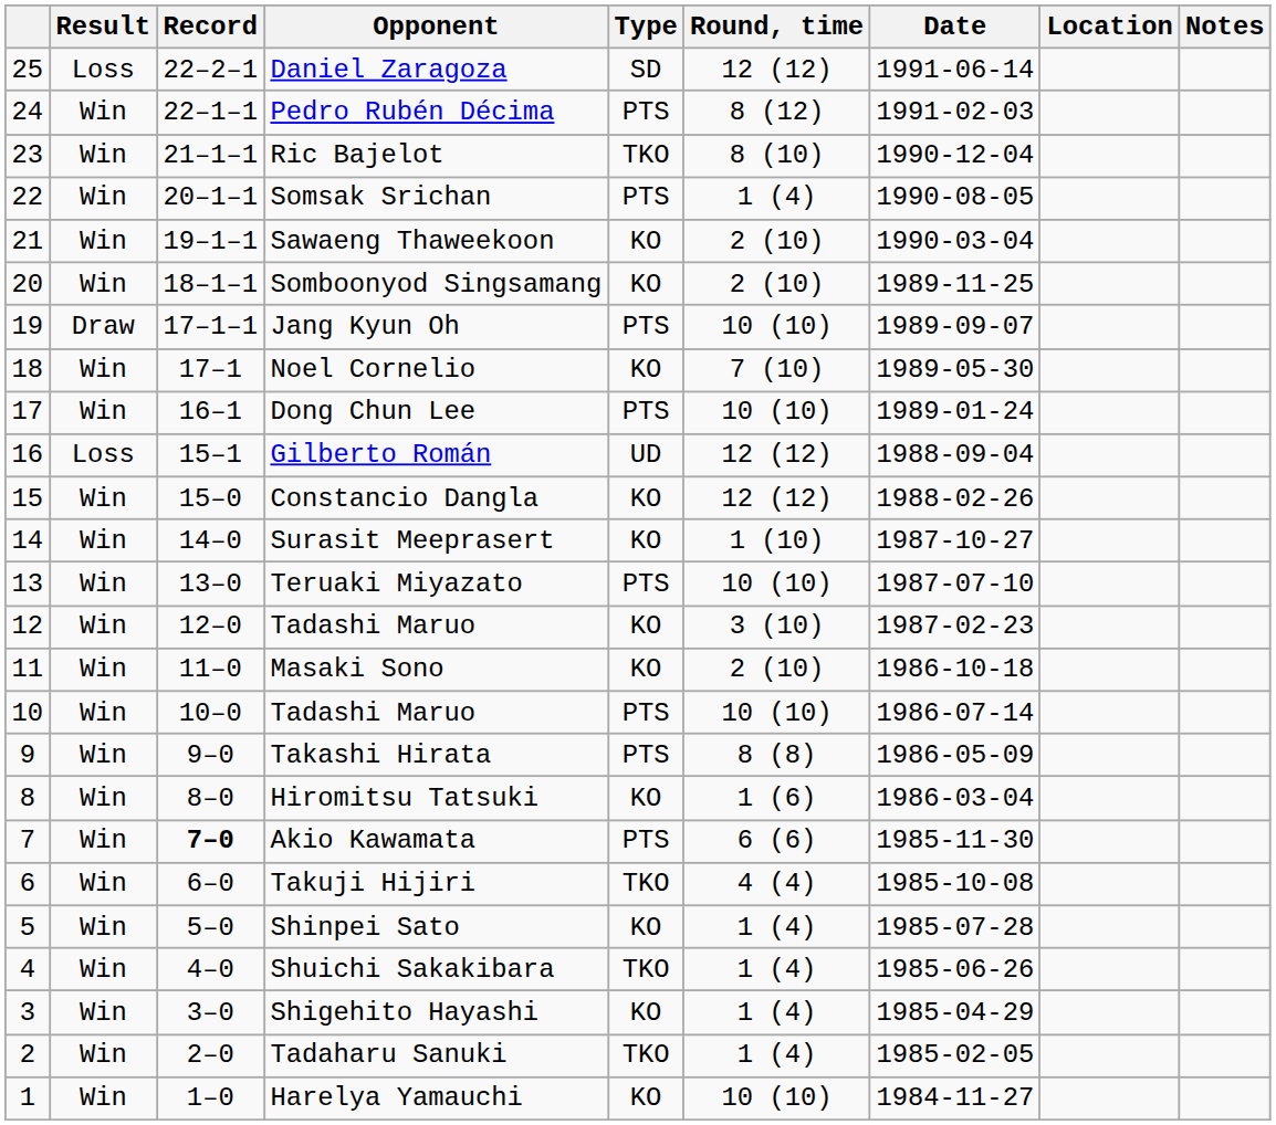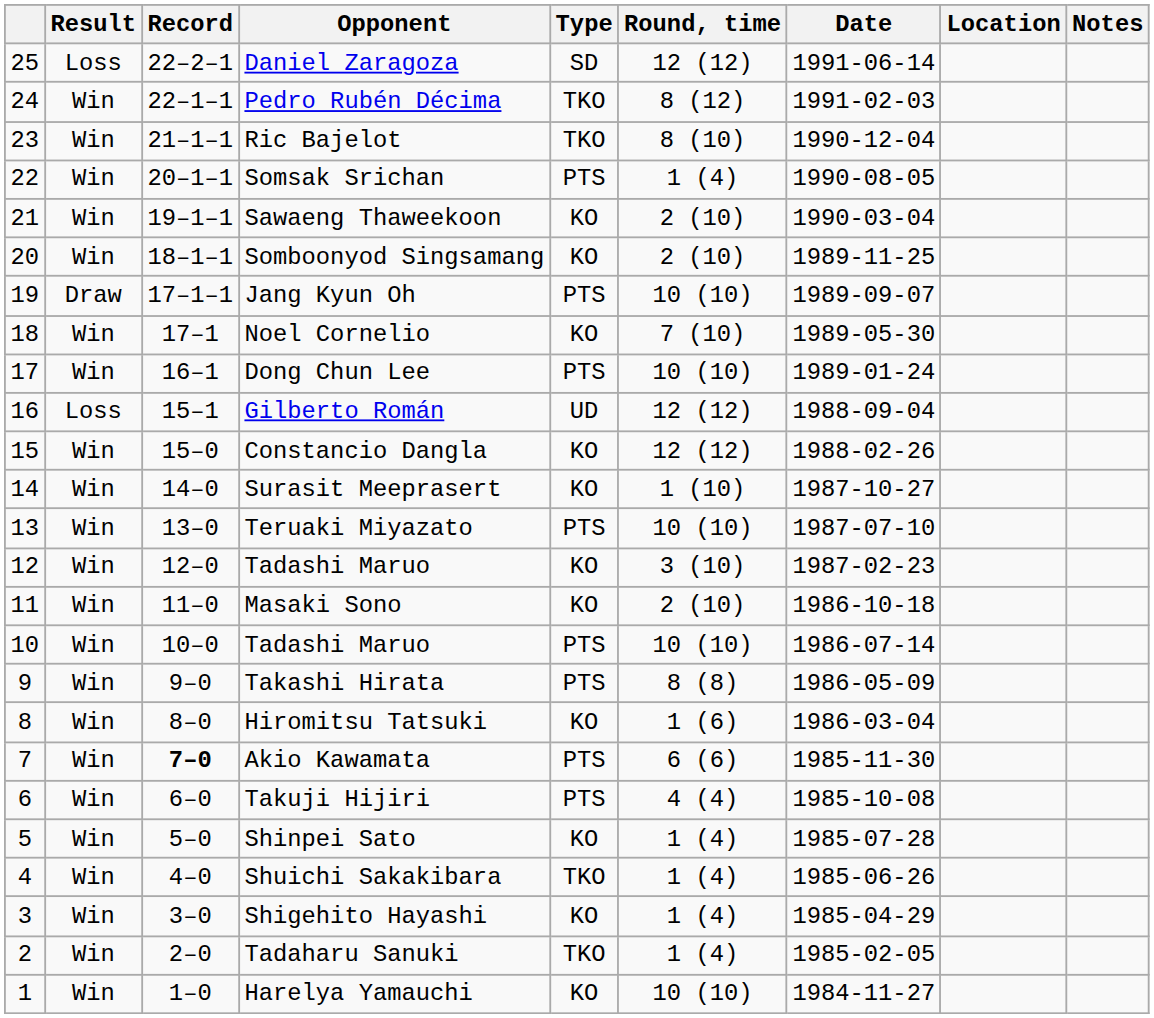Pedro Rubén Décima | Type: PTS -> TKO
Takuji Hijiri | Type: TKO -> PTS
